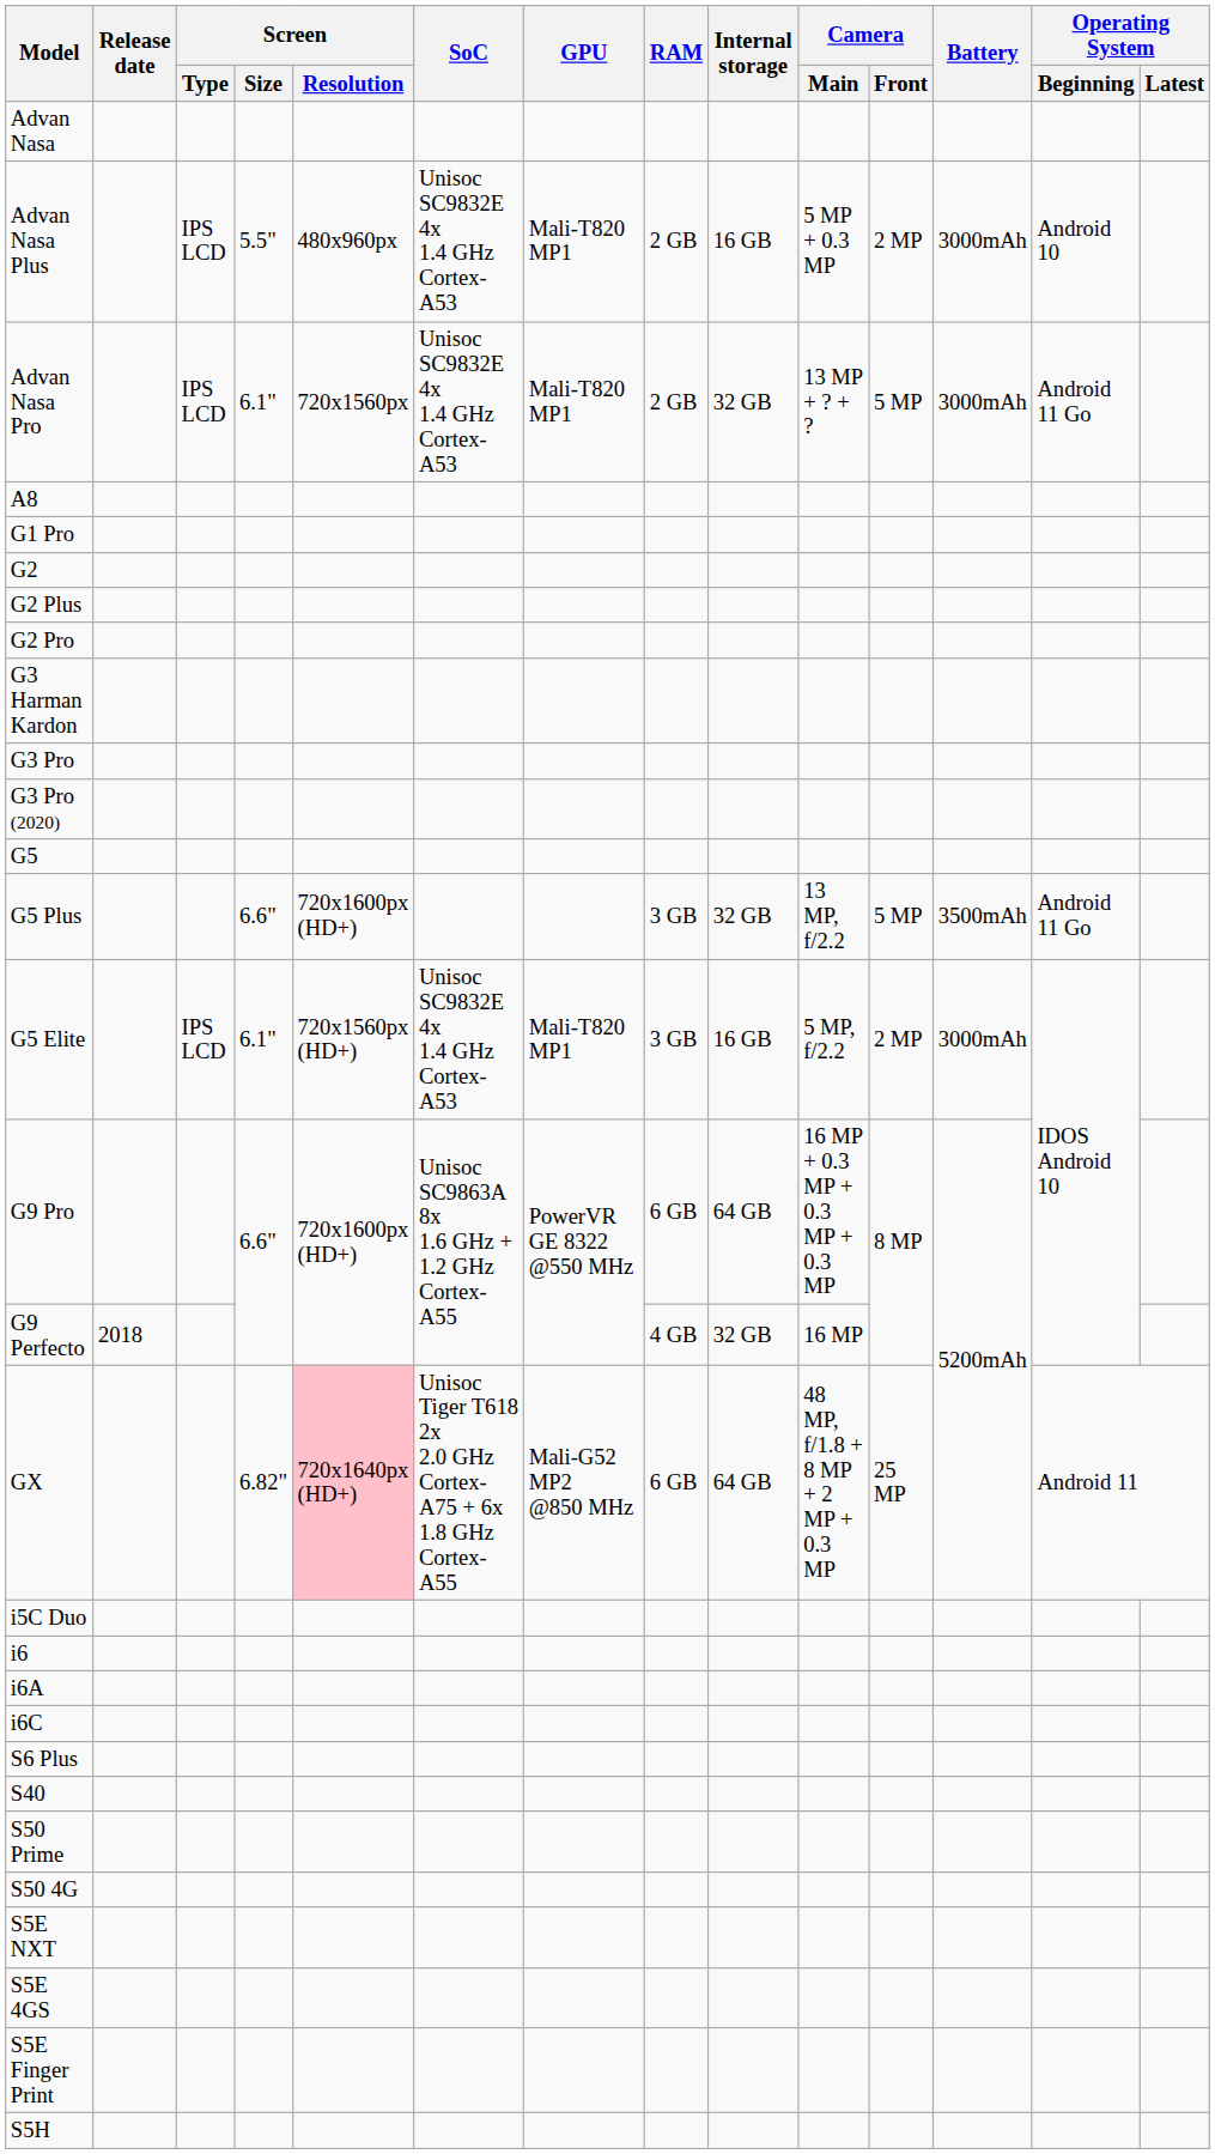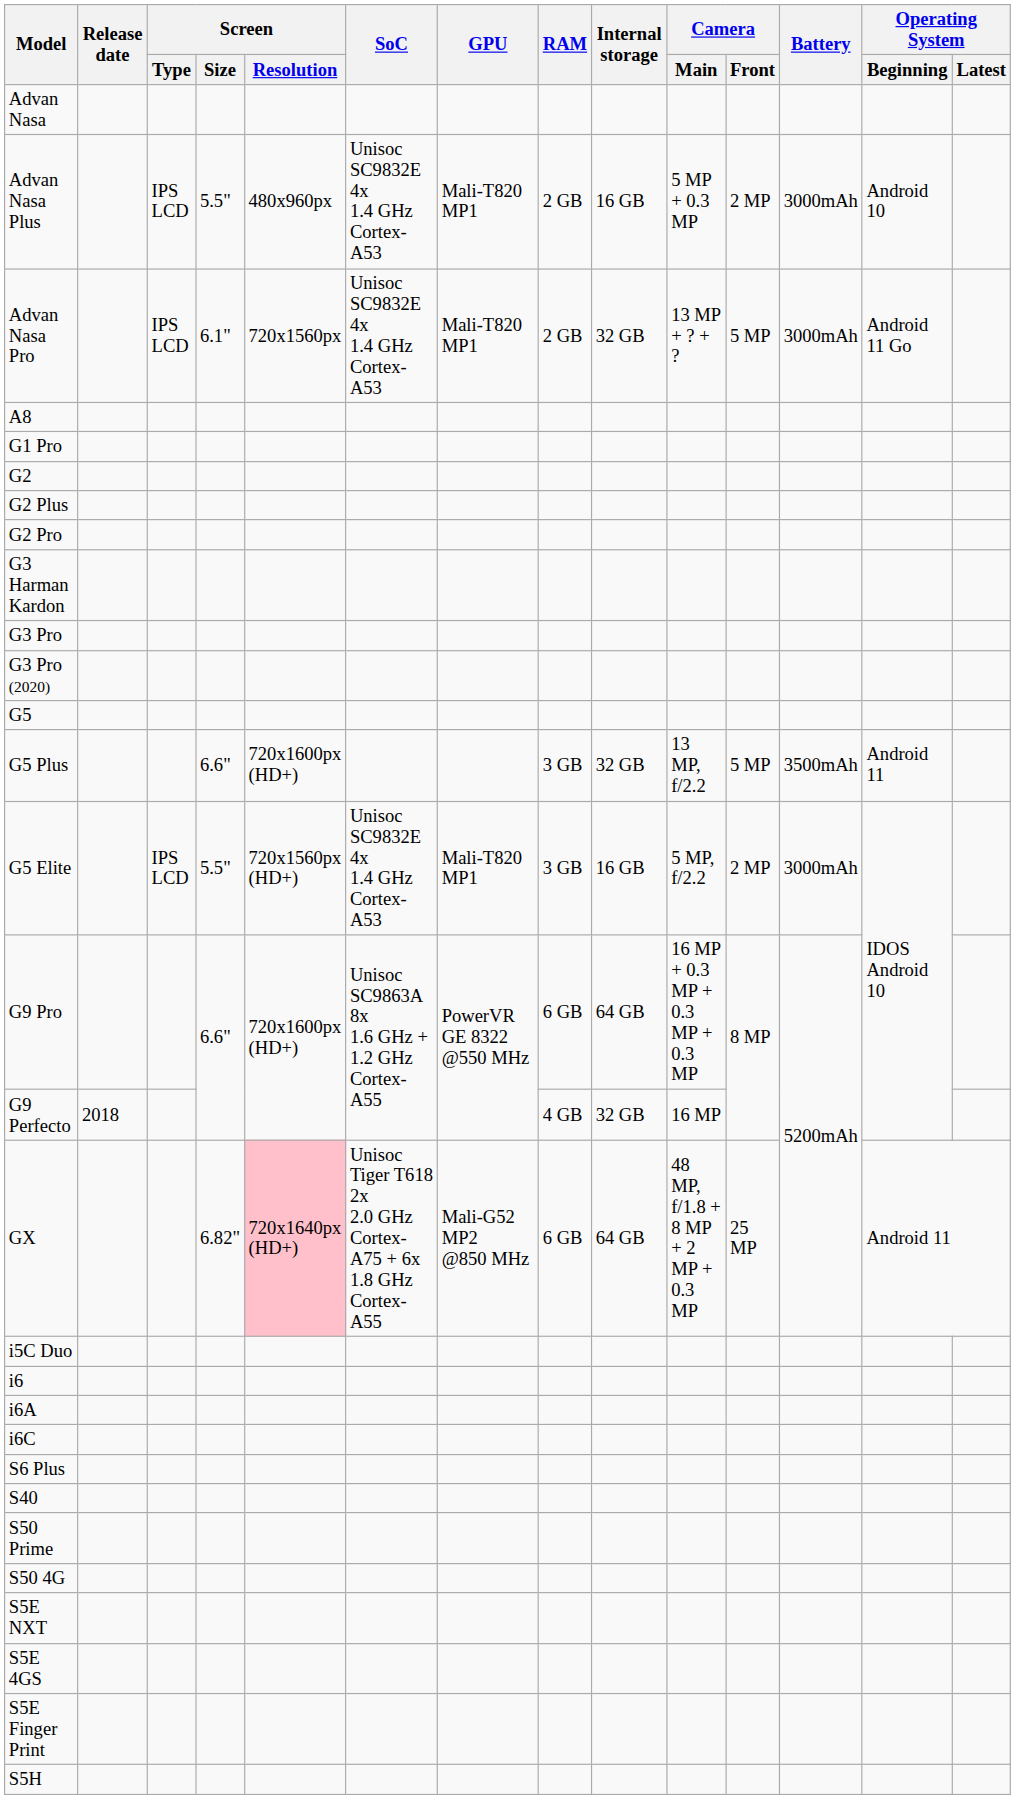G5 Plus | Operating System / Beginning: Android 11 Go -> Android 11
G5 Elite | Screen / Size: 6.1" -> 5.5"
